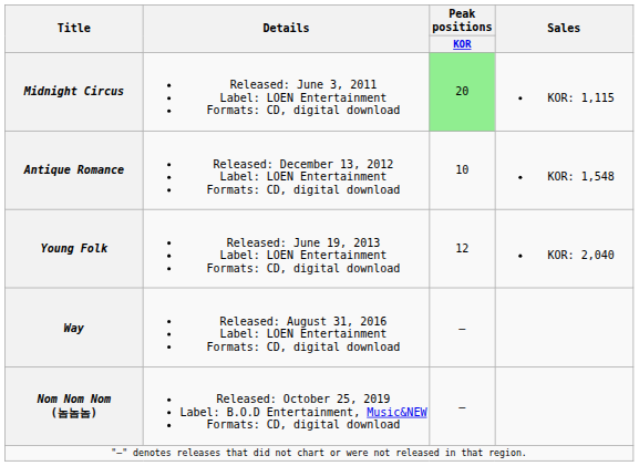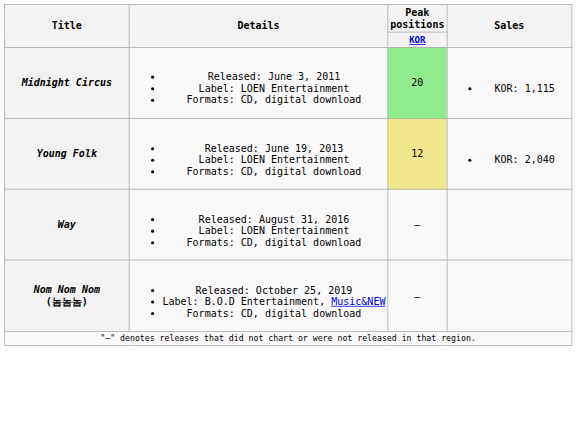- row: Antique Romance | Released: December 13, 2012 Label: LOEN Entertainment Formats: CD, digital download | 10 | KOR: 1,548
Young Folk | Peak positions / KOR: no background -> khaki background
